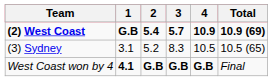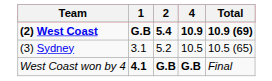- column: 3 | 5.7 | 8.3 | G.B
